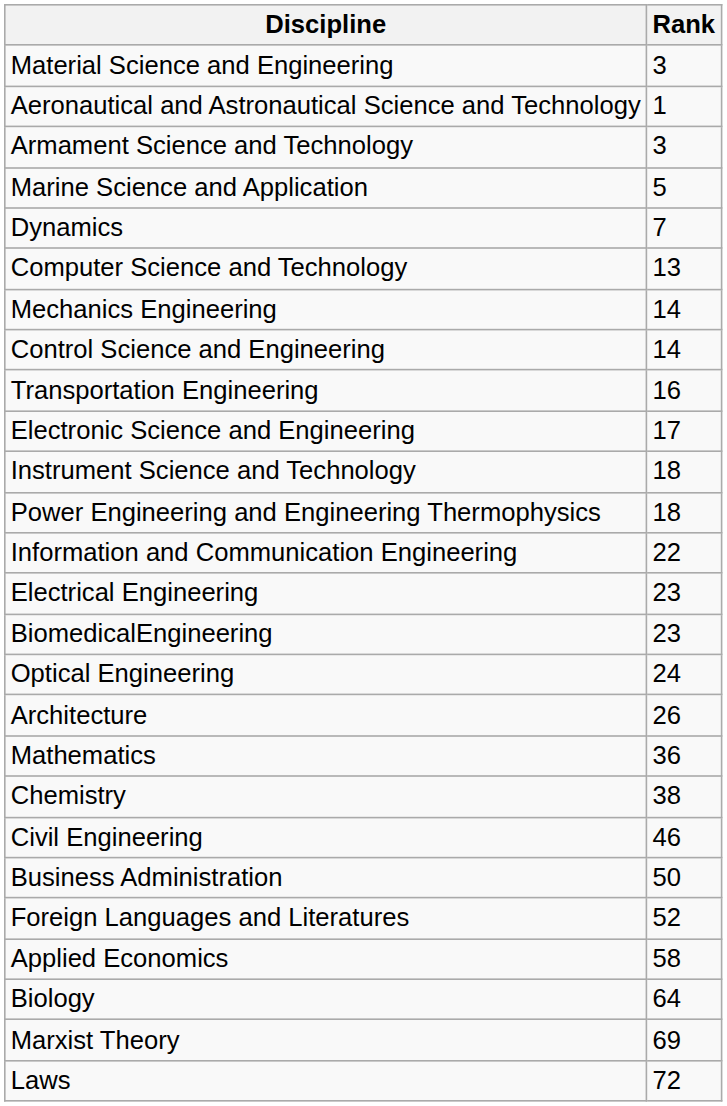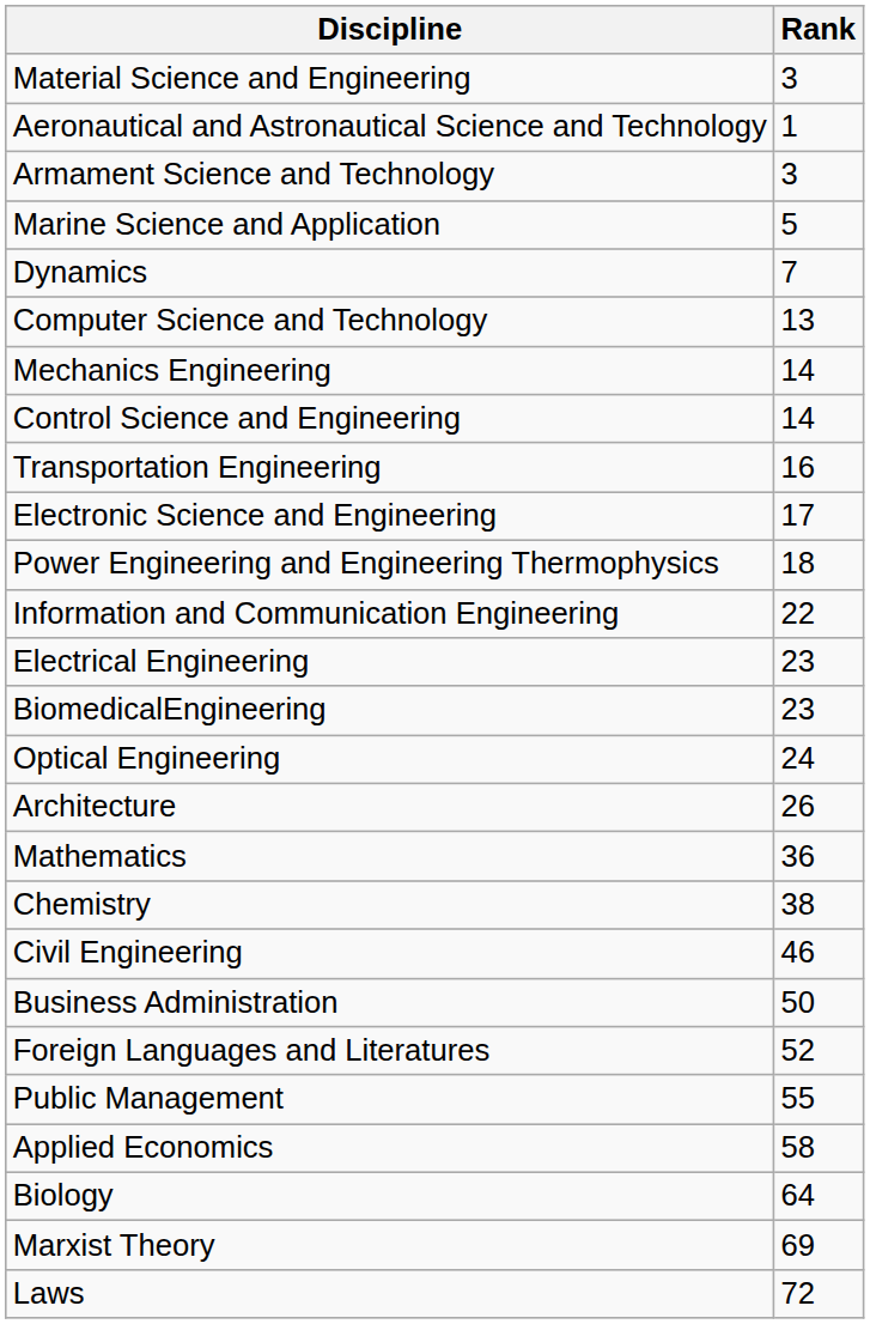- row: Instrument Science and Technology | 18
+ row: Public Management | 55
